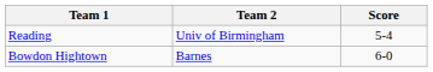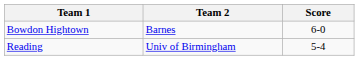rows swapped: Reading <-> Bowdon Hightown
